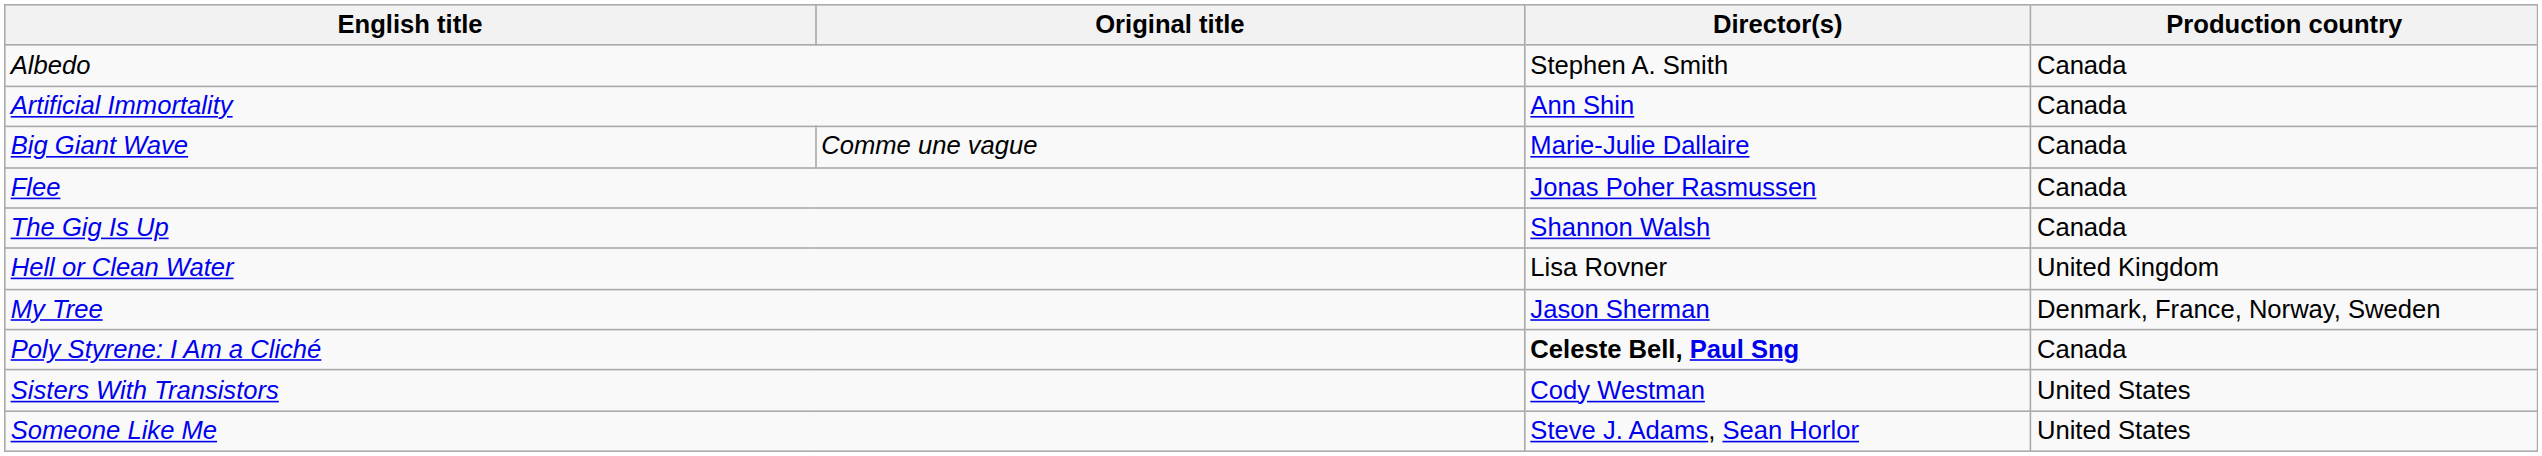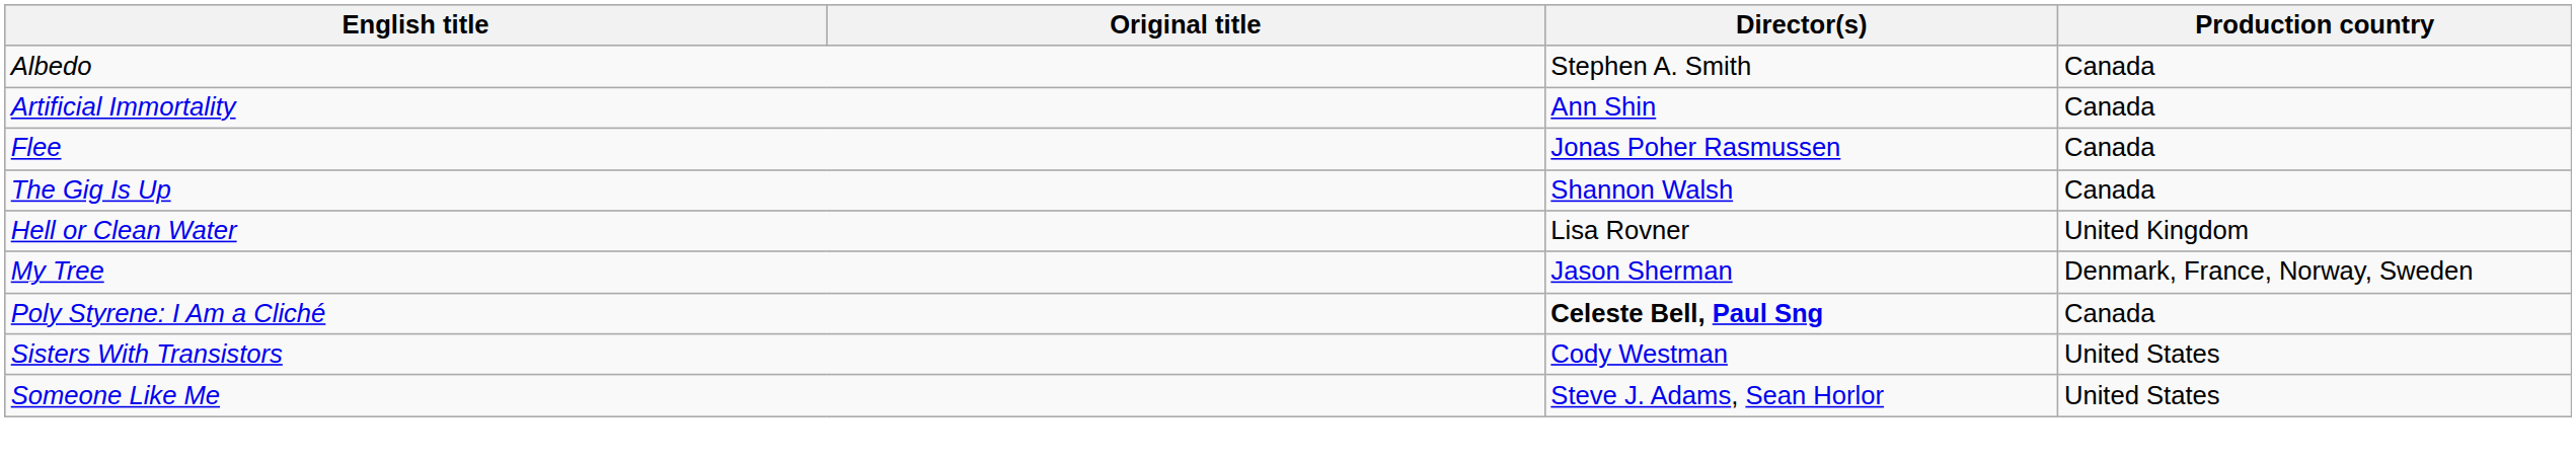- row: Big Giant Wave | Comme une vague | Marie-Julie Dallaire | Canada
